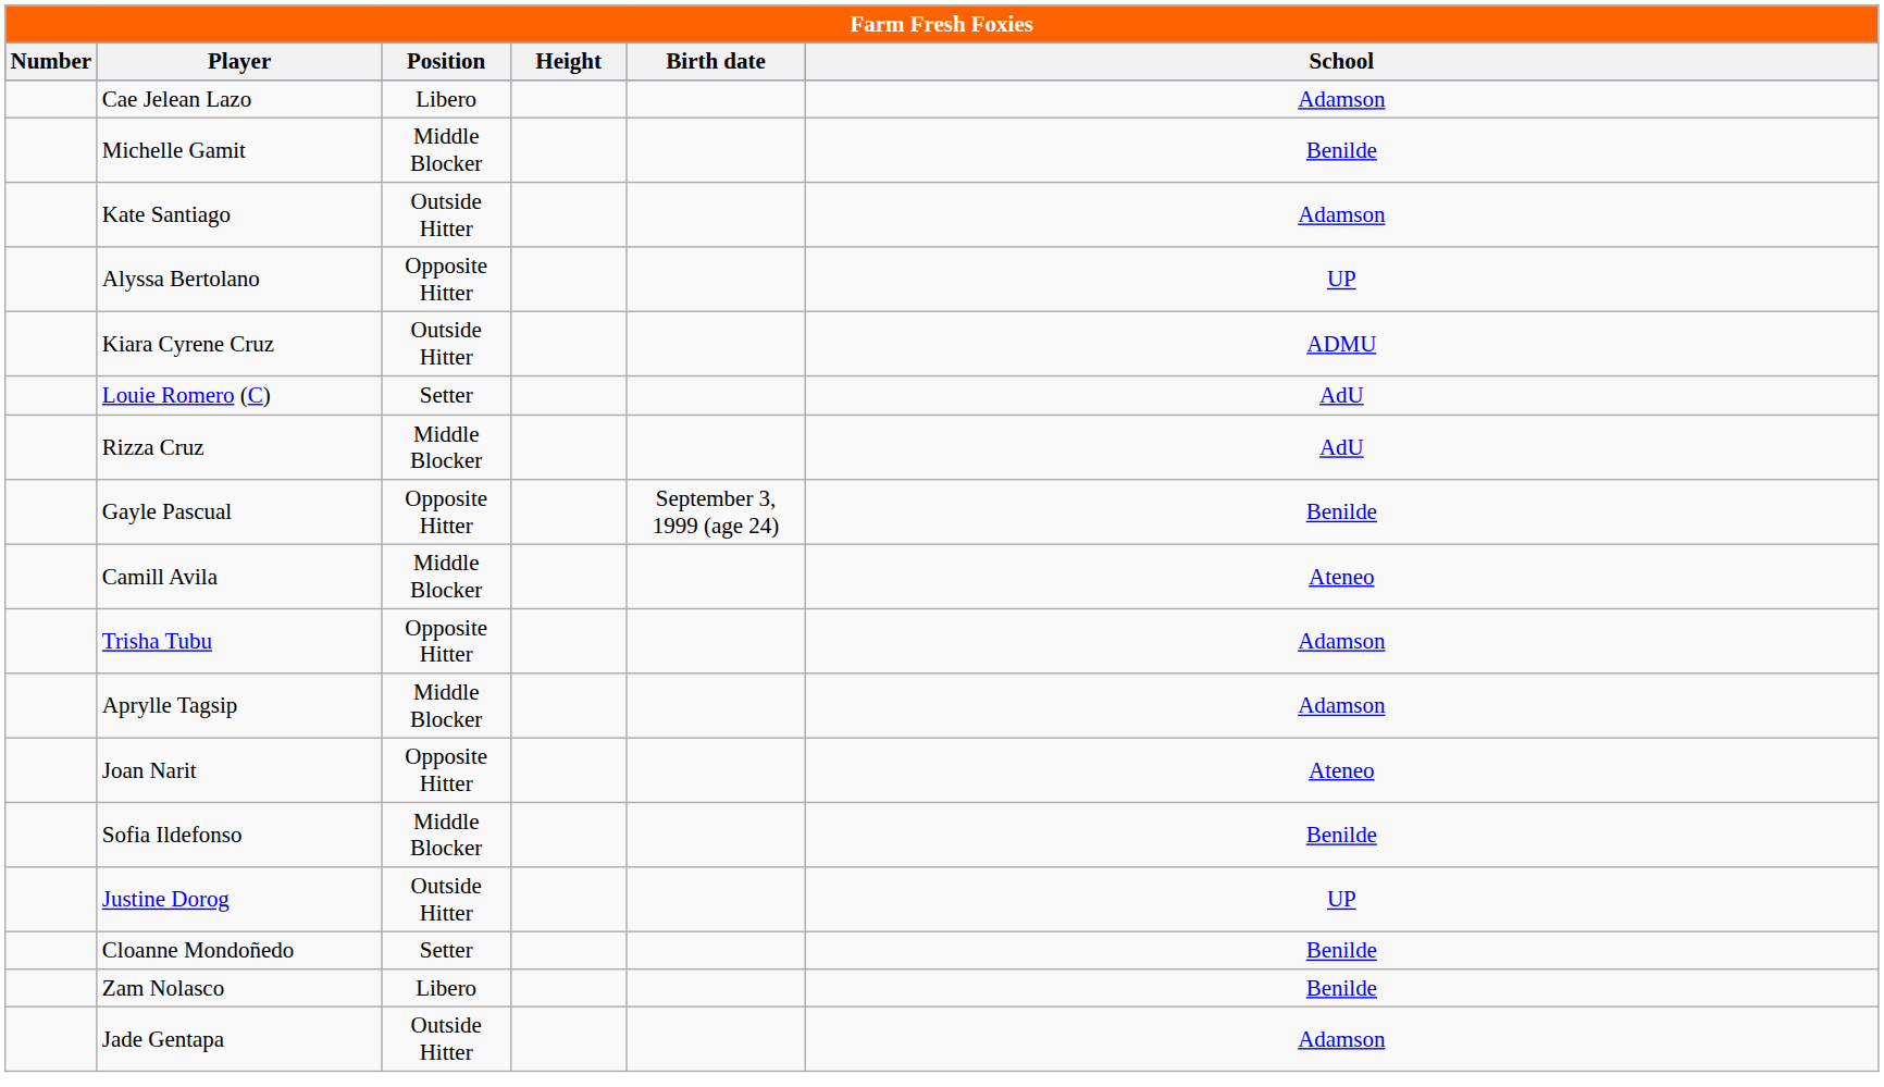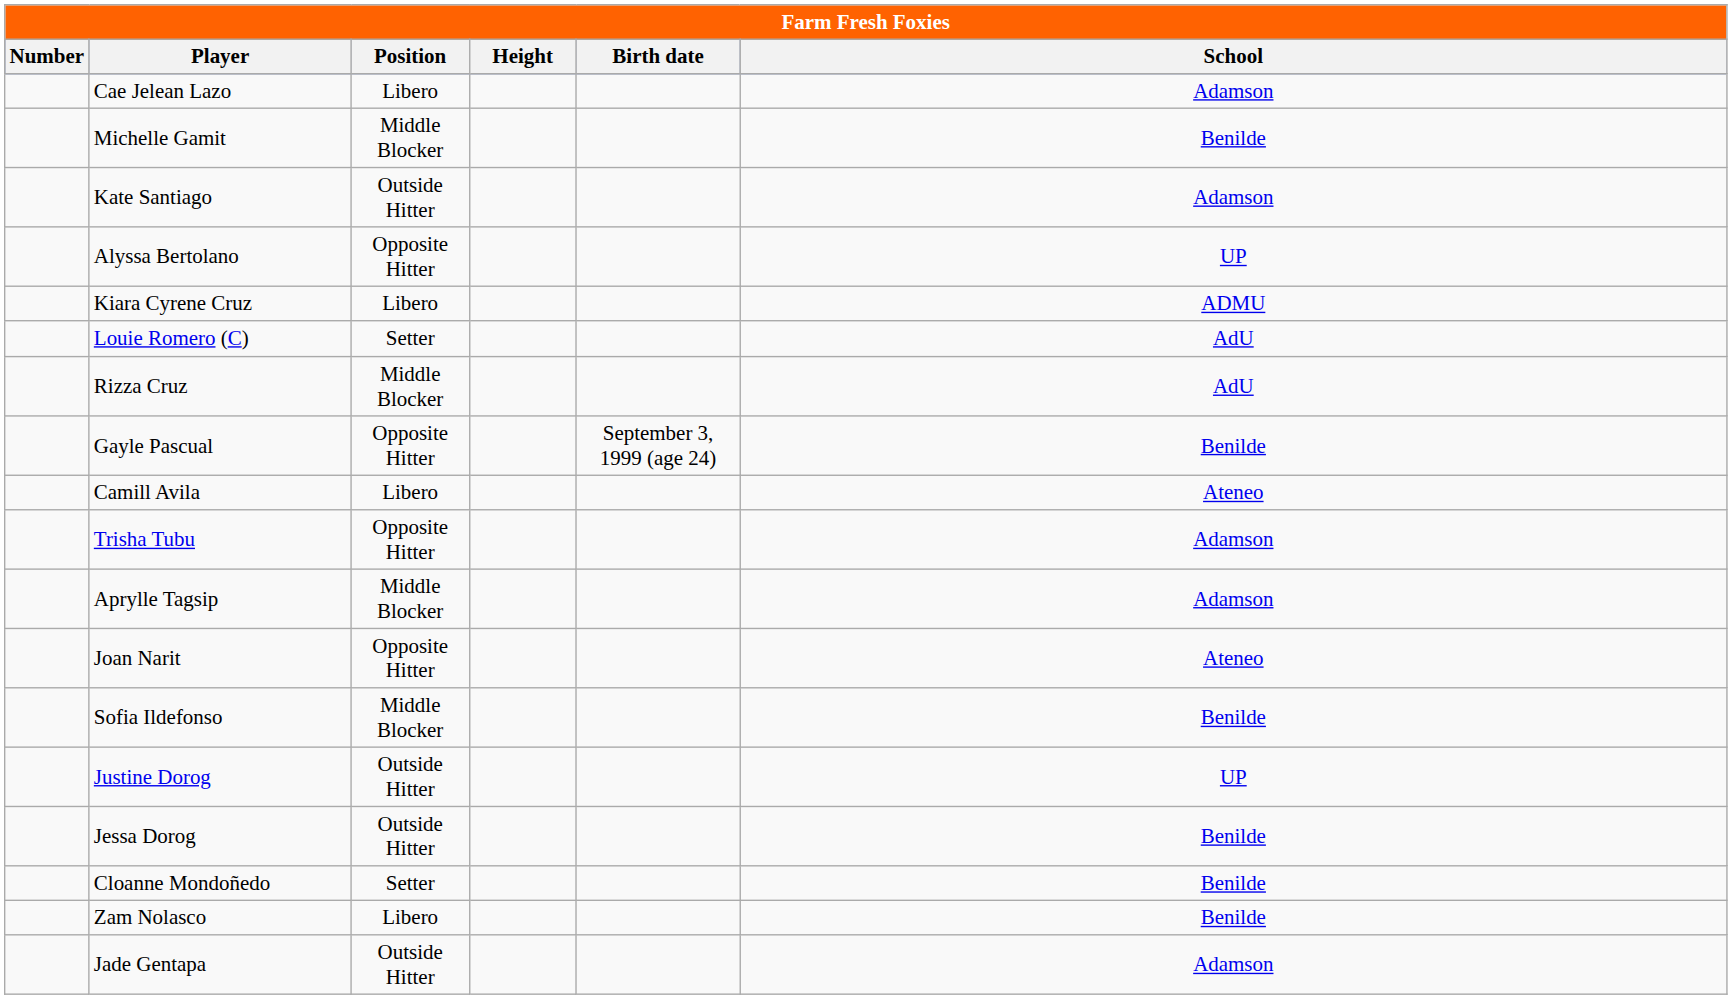Kiara Cyrene Cruz | Position: Outside Hitter -> Libero
Camill Avila | Position: Middle Blocker -> Libero
+ row: Jessa Dorog | Outside Hitter | Benilde
